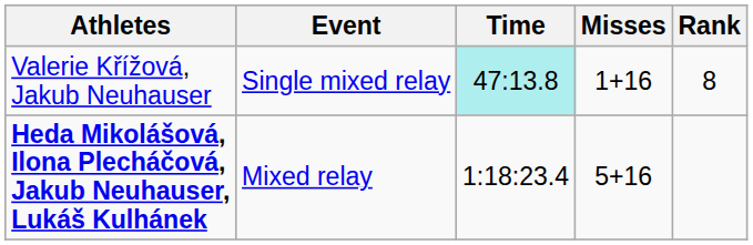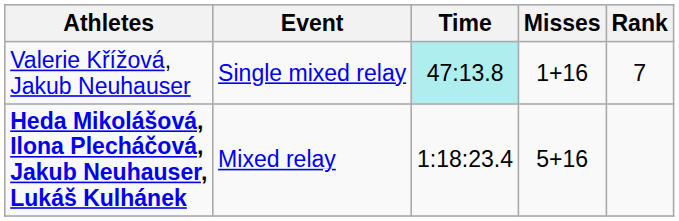Valerie Křížová, Jakub Neuhauser | Rank: 8 -> 7
